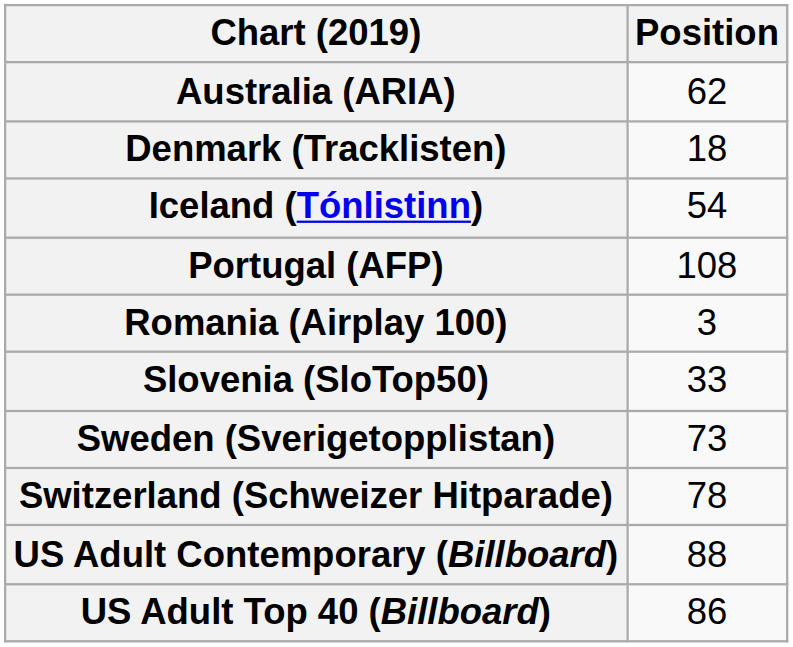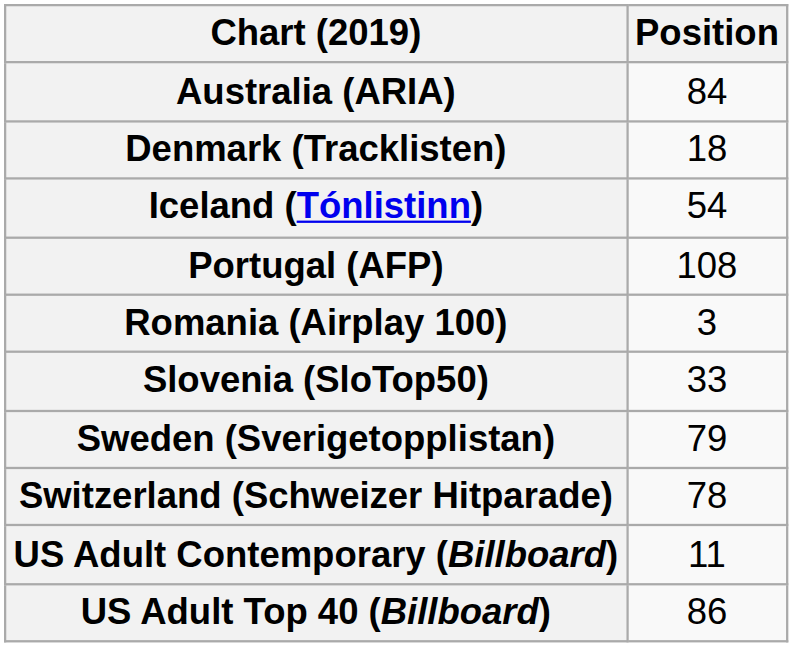Australia (ARIA) | Position: 62 -> 84
Sweden (Sverigetopplistan) | Position: 73 -> 79
US Adult Contemporary (Billboard) | Position: 88 -> 11
